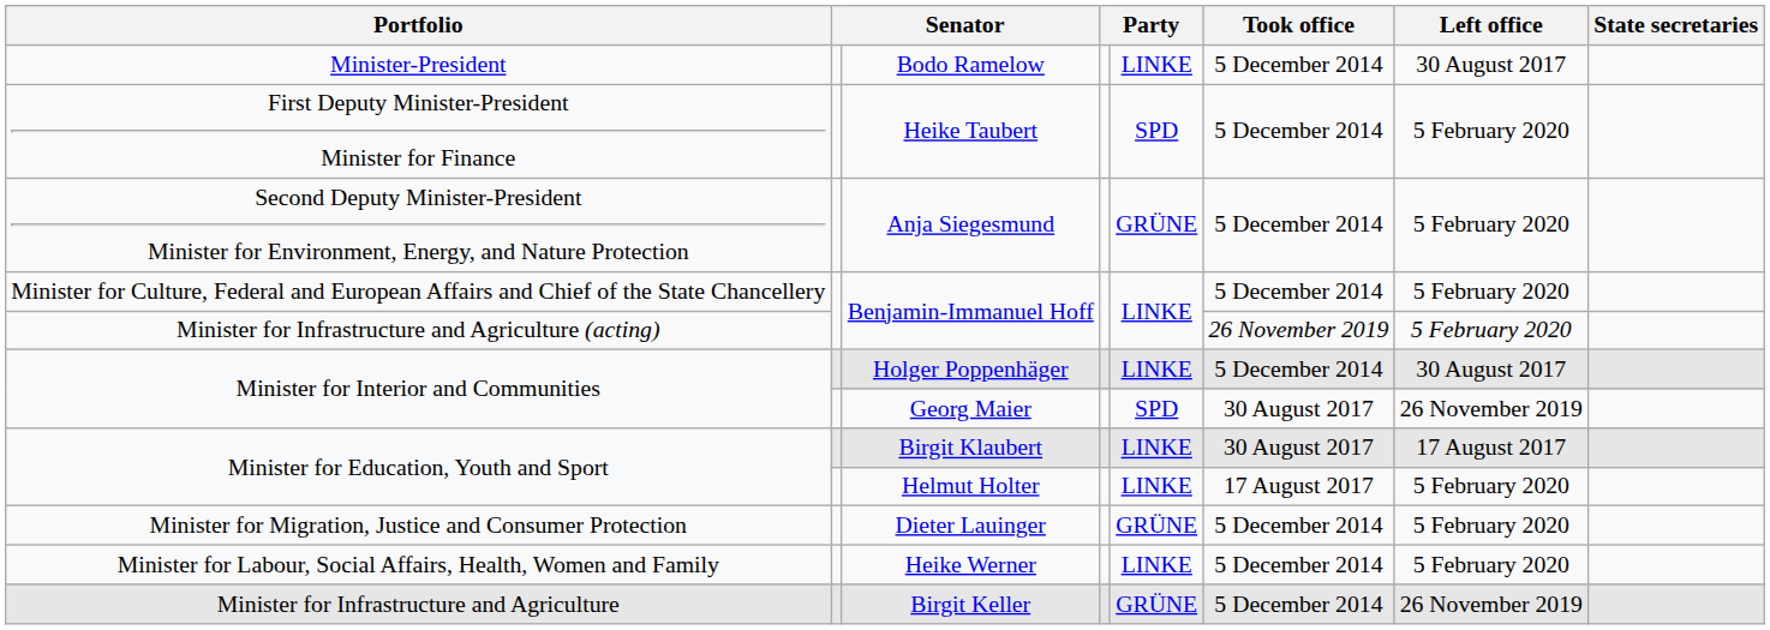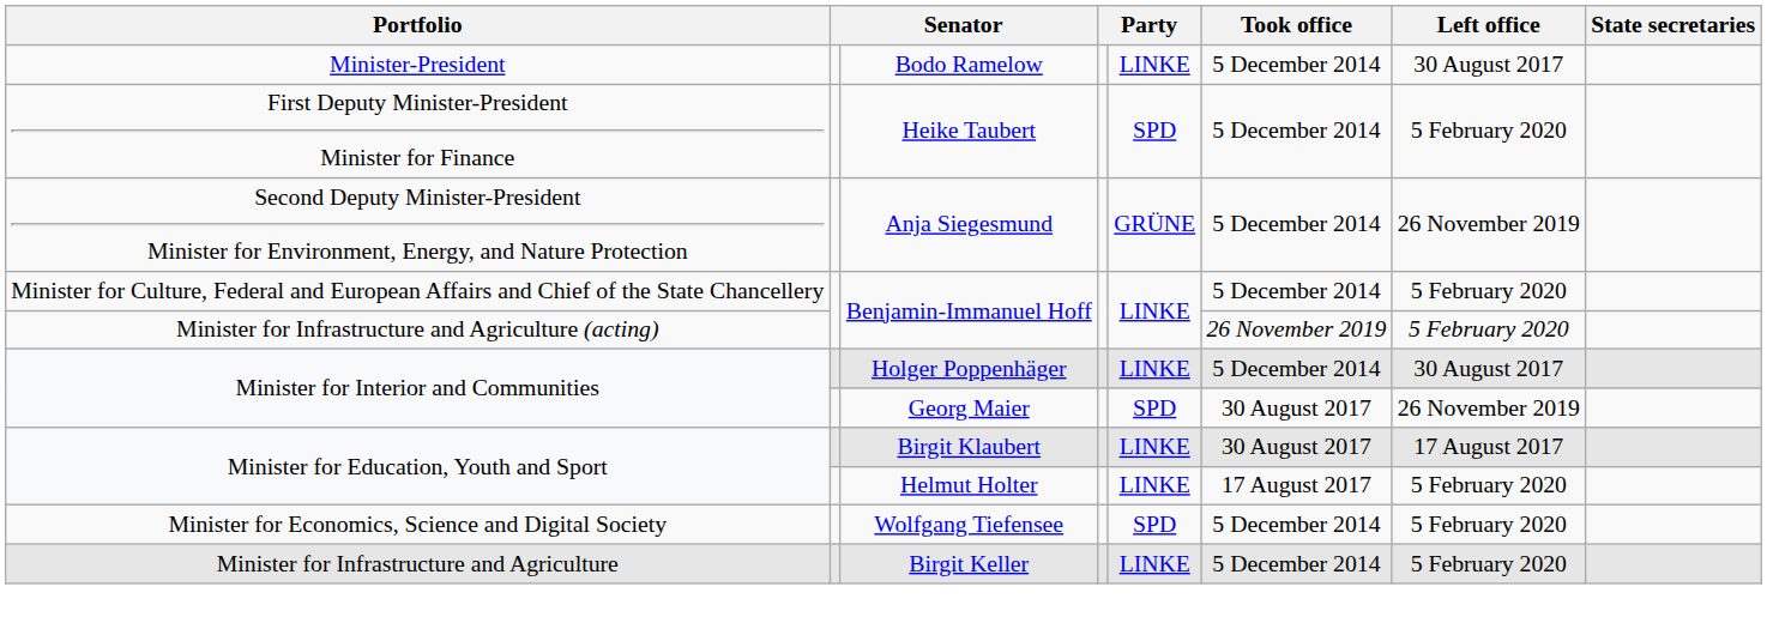Anja Siegesmund | Left office: 5 February 2020 -> 26 November 2019
- row: Minister for Migration, Justice and Consumer Protection | Dieter Lauinger | GRÜNE | 5 December 2014 | 5 February 2020
+ row: Minister for Economics, Science and Digital Society | Wolfgang Tiefensee | SPD | 5 December 2014 | 5 February 2020
- row: Minister for Labour, Social Affairs, Health, Women and Family | Heike Werner | LINKE | 5 December 2014 | 5 February 2020
Birgit Keller | column 5: GRÜNE -> LINKE
Birgit Keller | Left office: 26 November 2019 -> 5 February 2020
